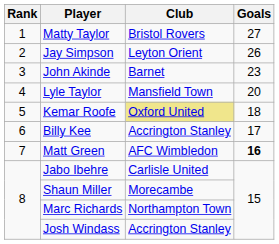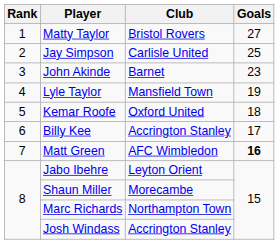Jay Simpson | Club: Leyton Orient -> Carlisle United
Jay Simpson | Goals: 26 -> 25
Lyle Taylor | Goals: 20 -> 19
Kemar Roofe | Club: khaki background -> no background
Jabo Ibehre | Club: Carlisle United -> Leyton Orient
